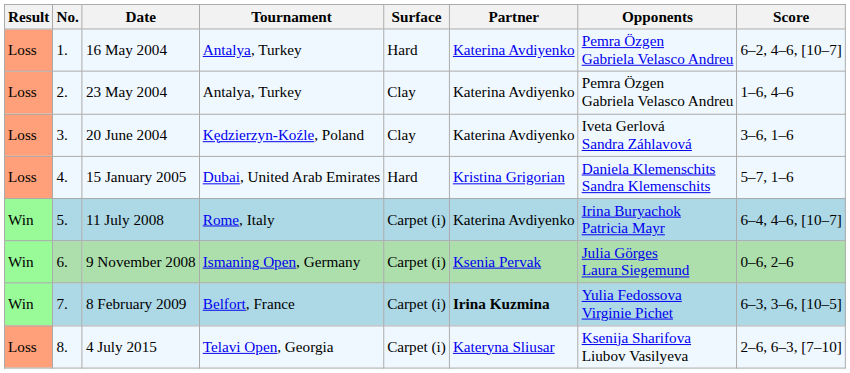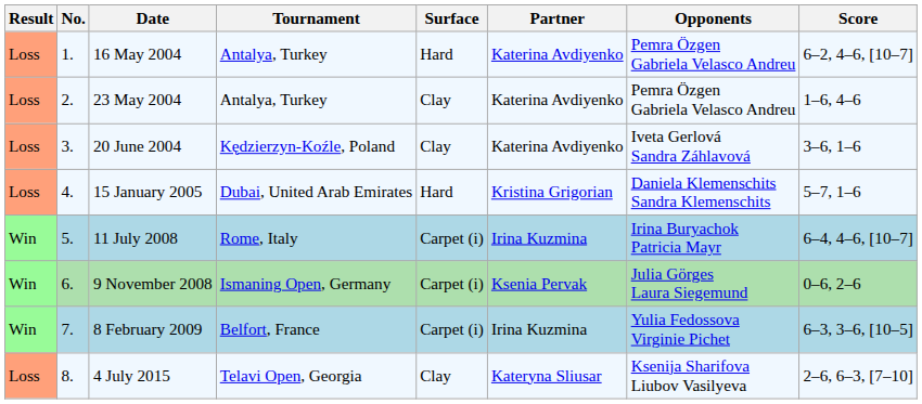11 July 2008 | Partner: Katerina Avdiyenko -> Irina Kuzmina
8 February 2009 | Partner: bold -> normal
4 July 2015 | Surface: Carpet (i) -> Clay
